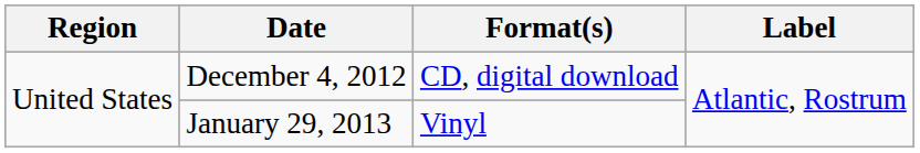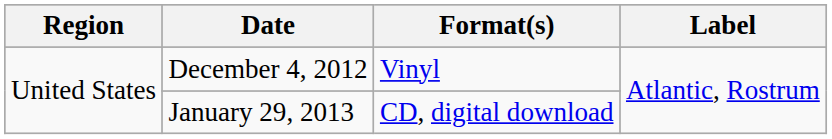December 4, 2012 | Format(s): CD, digital download -> Vinyl
January 29, 2013 | Format(s): Vinyl -> CD, digital download
